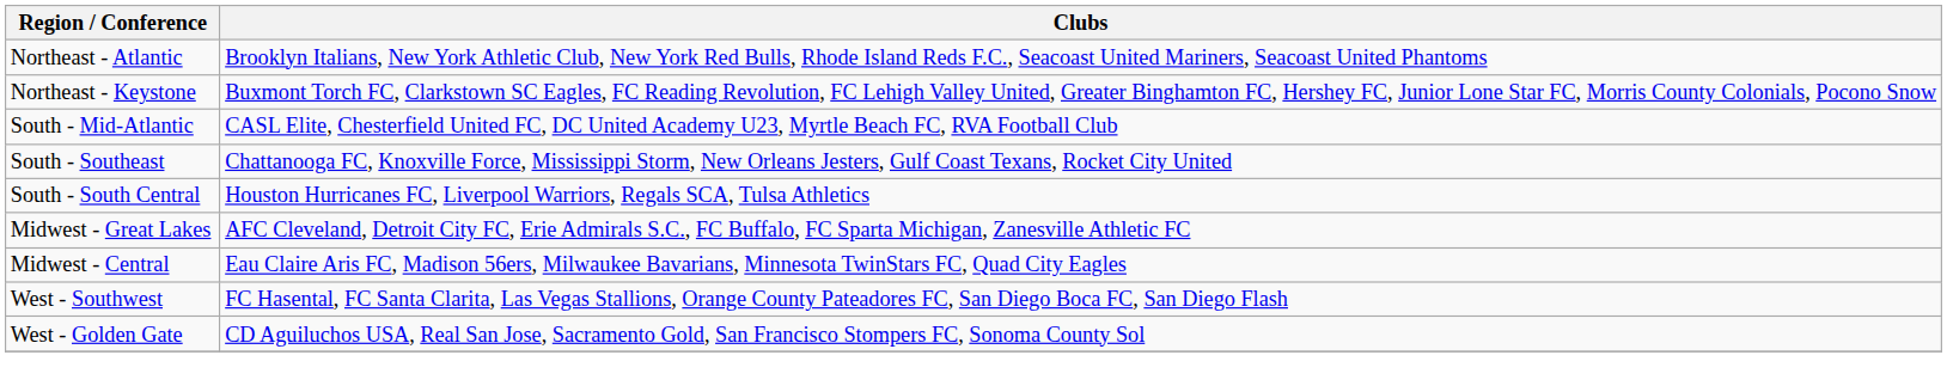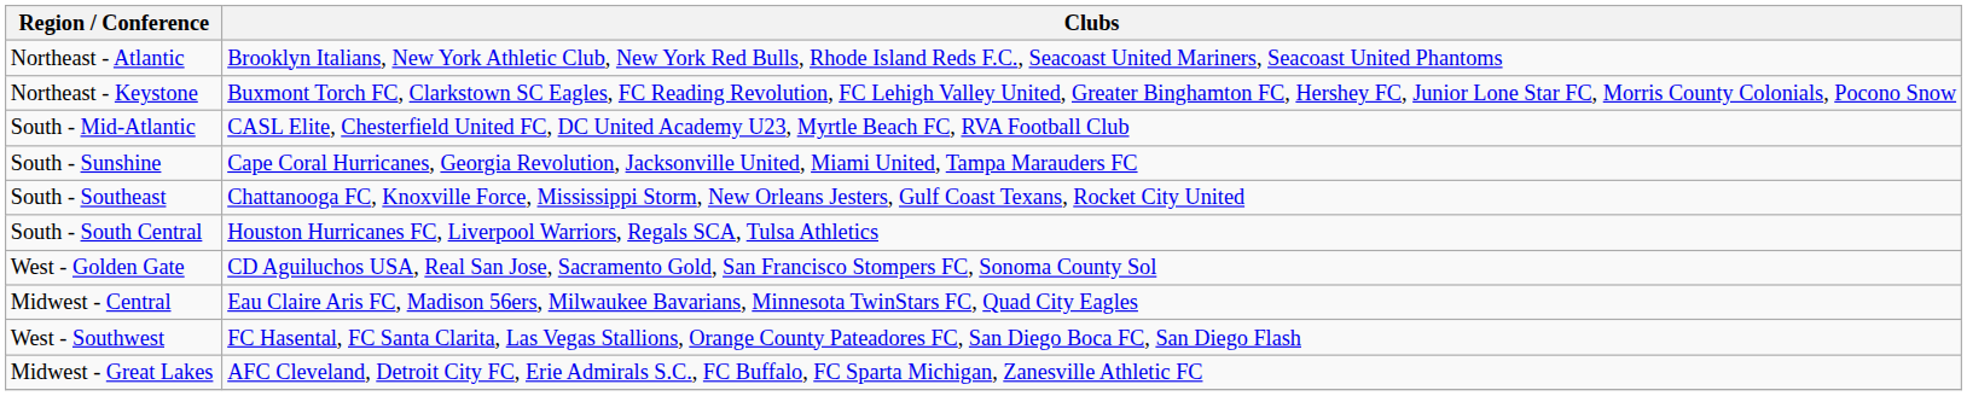+ row: South - Sunshine | Cape Coral Hurricanes, Georgia Revolution, Jacksonville United, Miami United, Tampa Marauders FC
rows swapped: Midwest - Great Lakes <-> West - Golden Gate
